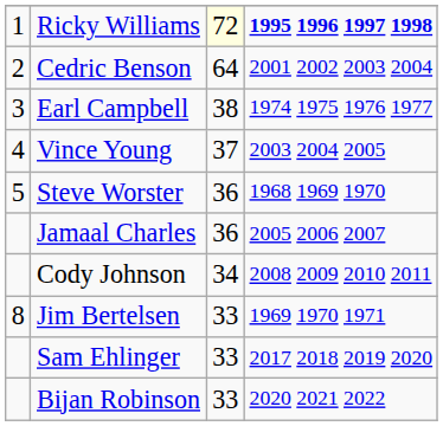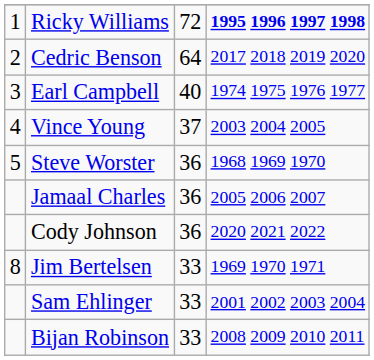Ricky Williams | column 3: lightyellow background -> no background
Cedric Benson | column 4: 2001 2002 2003 2004 -> 2017 2018 2019 2020
Earl Campbell | column 3: 38 -> 40
Cody Johnson | column 3: 34 -> 36
Cody Johnson | column 4: 2008 2009 2010 2011 -> 2020 2021 2022
Sam Ehlinger | column 4: 2017 2018 2019 2020 -> 2001 2002 2003 2004
Bijan Robinson | column 4: 2020 2021 2022 -> 2008 2009 2010 2011
